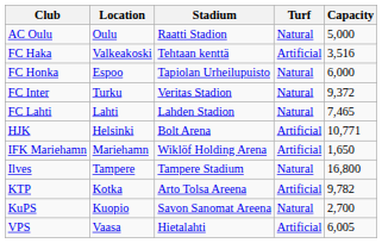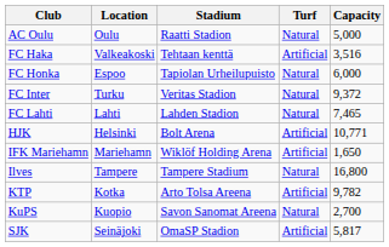+ row: SJK | Seinäjoki | OmaSP Stadion | Artificial | 5,817
- row: VPS | Vaasa | Hietalahti | Artificial | 6,005
